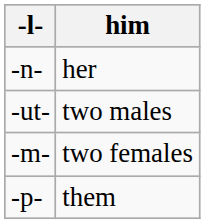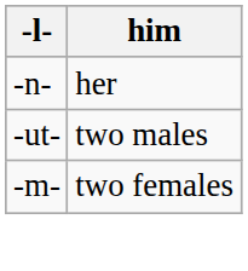- row: -p- | them
